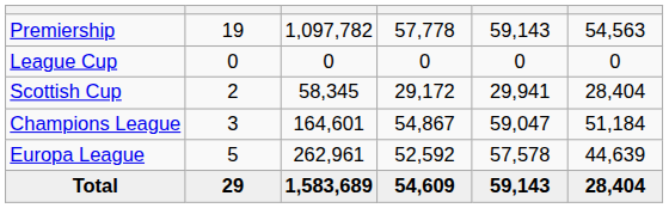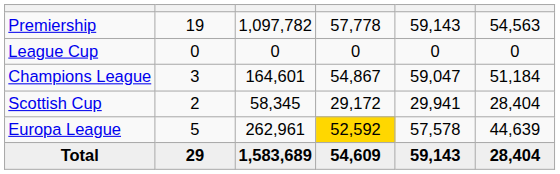rows swapped: Scottish Cup <-> Champions League
Europa League | column 4: no background -> gold background
